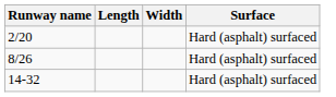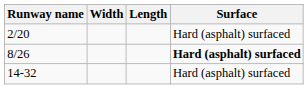columns swapped: Length <-> Width
8/26 | Surface: normal -> bold
